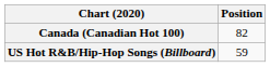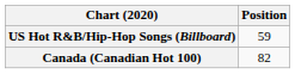rows swapped: Canada (Canadian Hot 100) <-> US Hot R&B/Hip-Hop Songs (Billboard)
